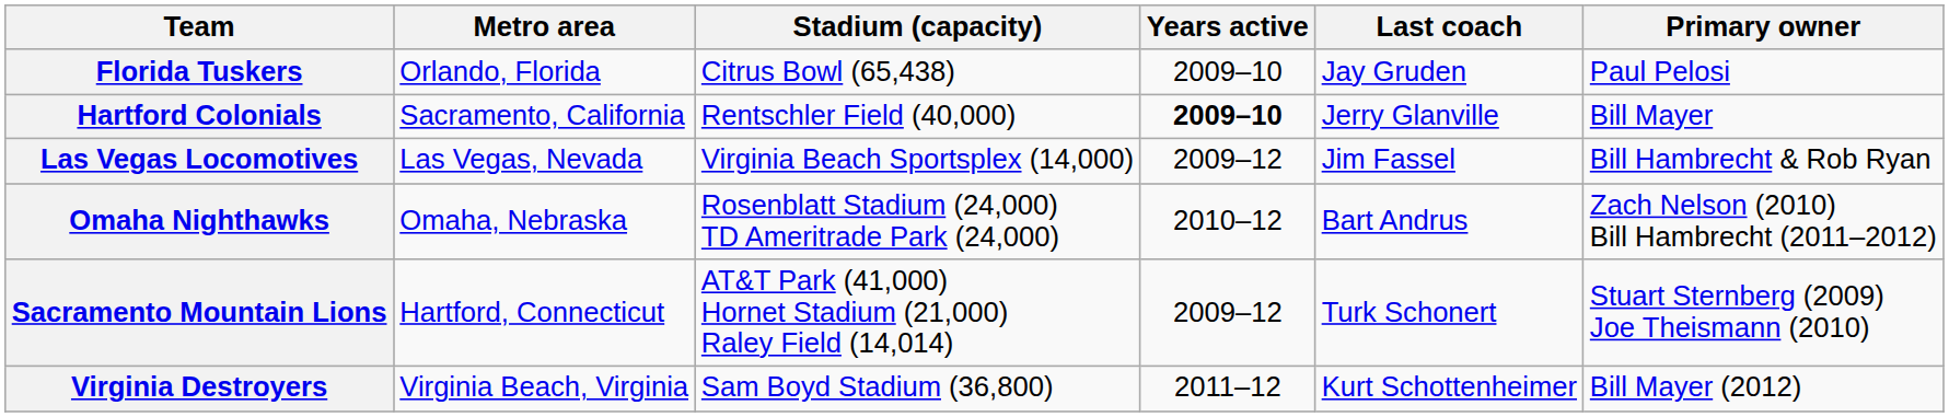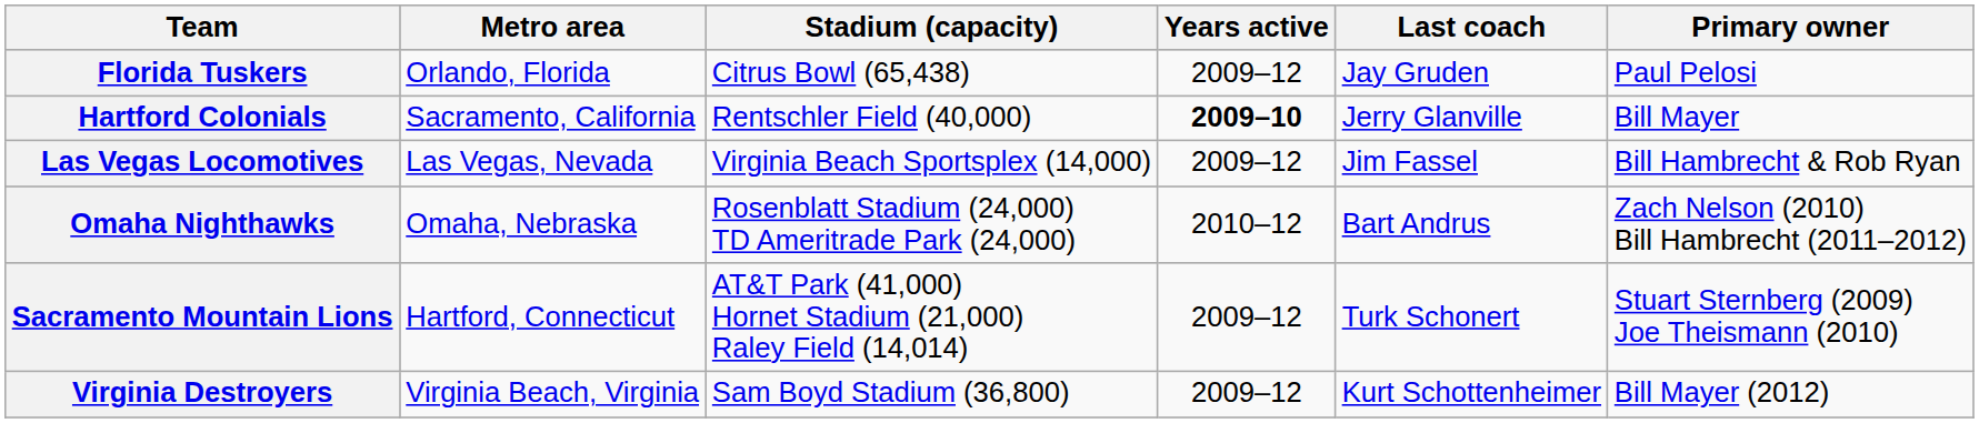Florida Tuskers | Years active: 2009–10 -> 2009–12
Virginia Destroyers | Years active: 2011–12 -> 2009–12
